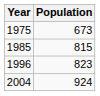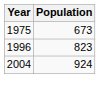- row: 1985 | 815
